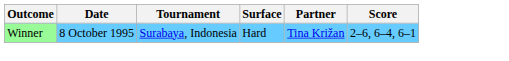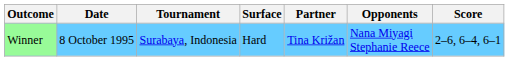+ column: Opponents | Nana Miyagi Stephanie Reece
